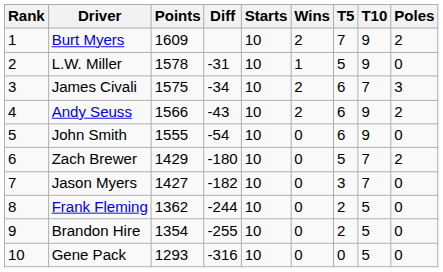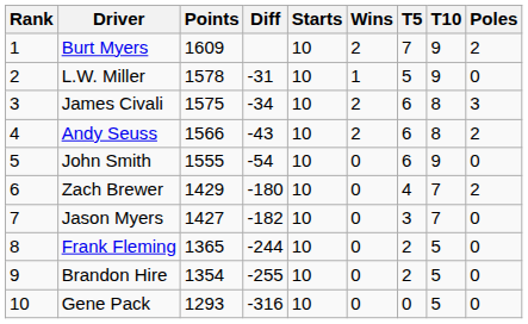James Civali | T10: 7 -> 8
Andy Seuss | T10: 9 -> 8
Zach Brewer | T5: 5 -> 4
Frank Fleming | Points: 1362 -> 1365
